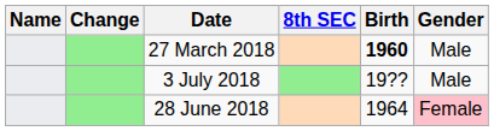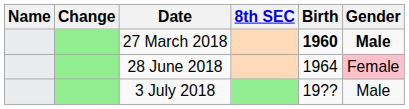27 March 2018 | Gender: normal -> bold
rows swapped: 28 June 2018 <-> 3 July 2018
